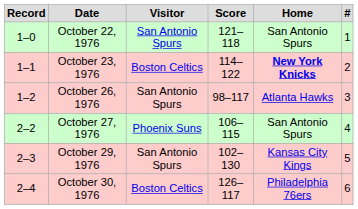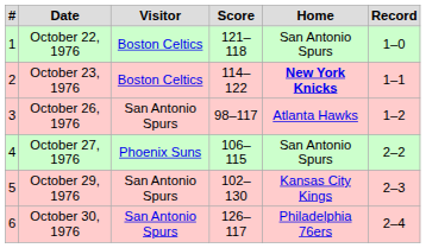columns swapped: # <-> Record
October 22, 1976 | Visitor: San Antonio Spurs -> Boston Celtics
October 30, 1976 | Visitor: Boston Celtics -> San Antonio Spurs
